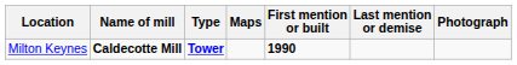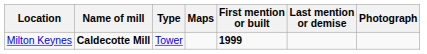Milton Keynes | Type: bold -> normal
Milton Keynes | First mention or built: 1990 -> 1999
